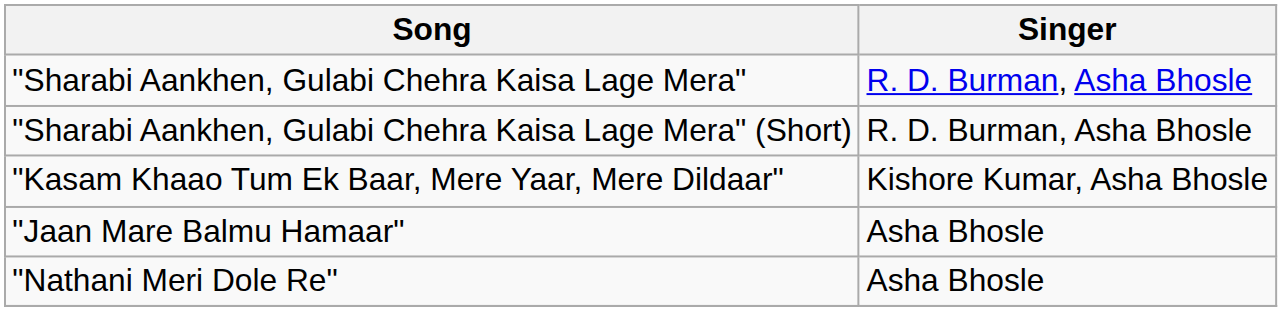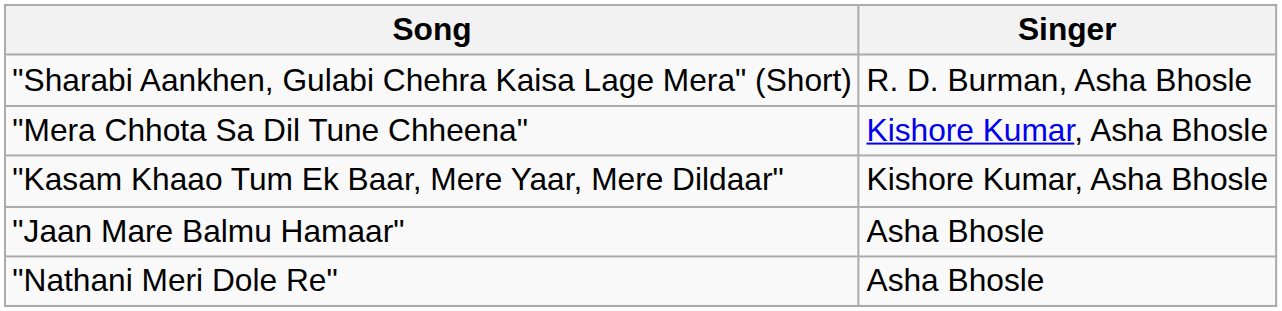- row: "Sharabi Aankhen, Gulabi Chehra Kaisa Lage Mera" | R. D. Burman, Asha Bhosle
+ row: "Mera Chhota Sa Dil Tune Chheena" | Kishore Kumar, Asha Bhosle
